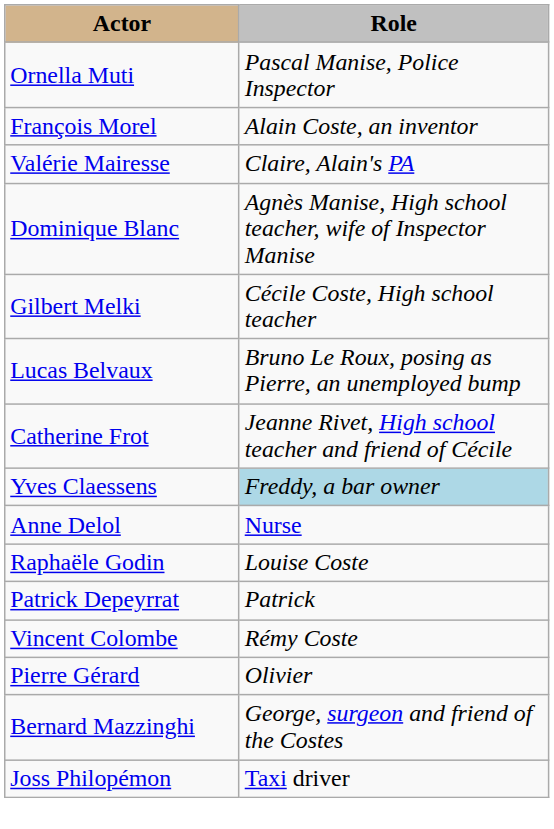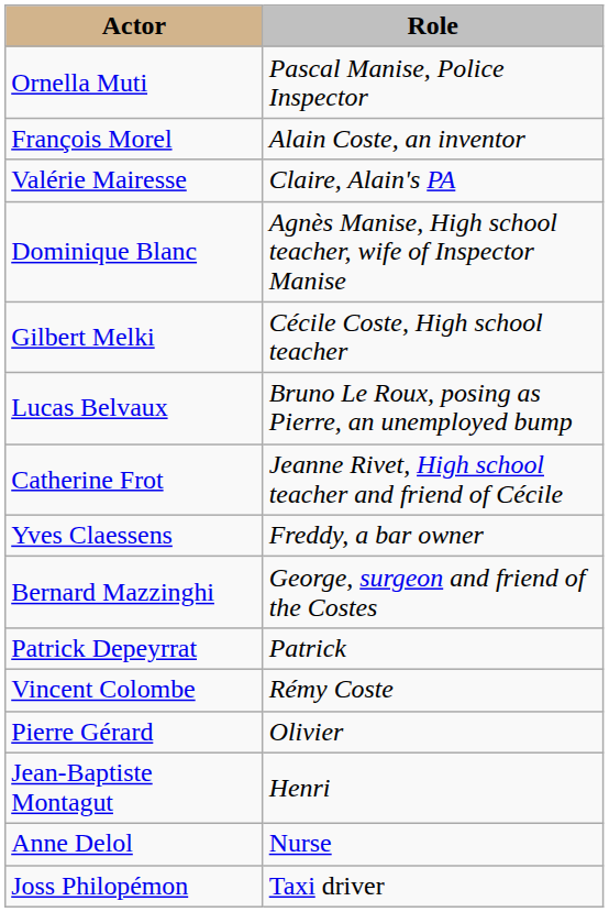Yves Claessens | Role: lightblue background -> no background
rows swapped: Bernard Mazzinghi <-> Anne Delol
- row: Raphaële Godin | Louise Coste
+ row: Jean-Baptiste Montagut | Henri
